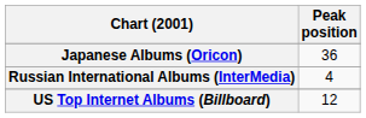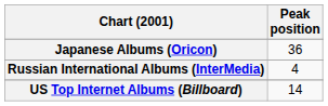US Top Internet Albums (Billboard) | Peak position: 12 -> 14
